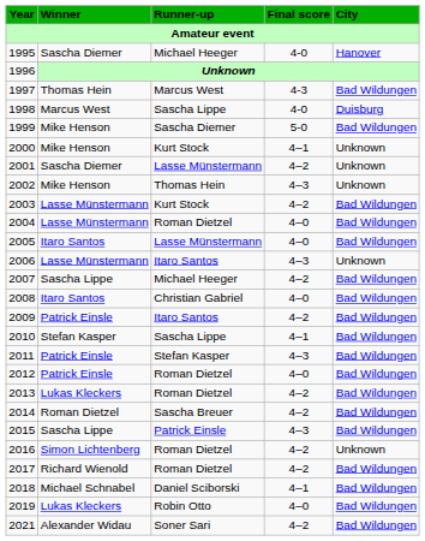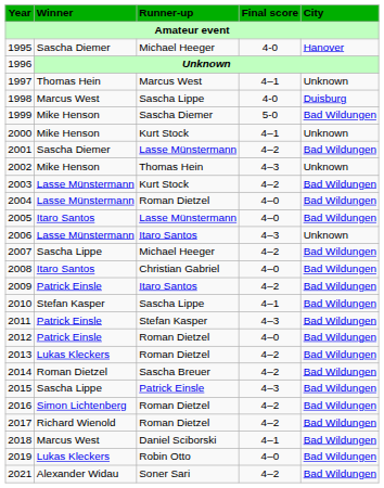1997 | Final score: 4-3 -> 4–1
1997 | City: Bad Wildungen -> Unknown
2001 | City: Unknown -> Bad Wildungen
2016 | City: Unknown -> Bad Wildungen
2018 | Winner: Michael Schnabel -> Marcus West
